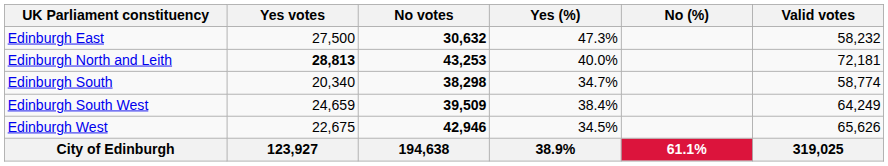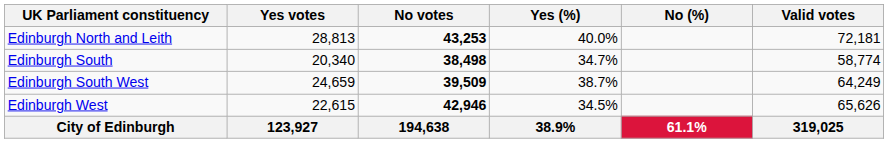- row: Edinburgh East | 27,500 | 30,632 | 47.3% | 58,232
Edinburgh North and Leith | Yes votes: bold -> normal
Edinburgh South | No votes: 38,298 -> 38,498
Edinburgh South West | Yes (%): 38.4% -> 38.7%
Edinburgh West | Yes votes: 22,675 -> 22,615
